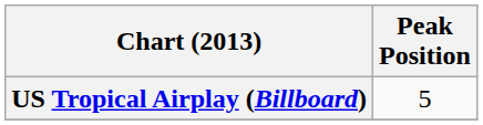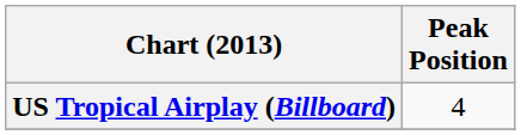US Tropical Airplay (Billboard) | Peak Position: 5 -> 4
